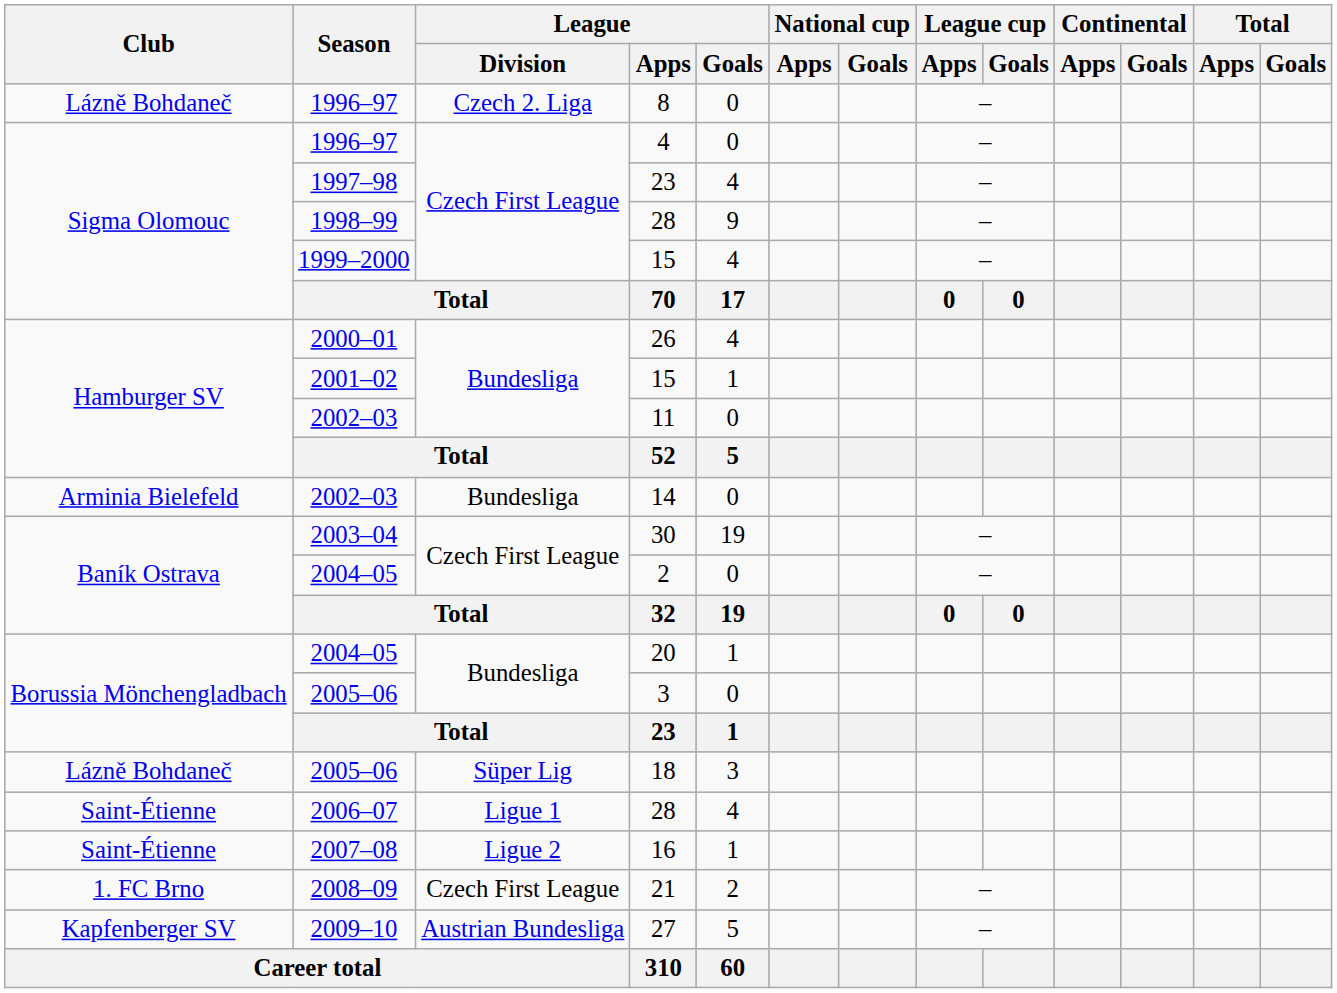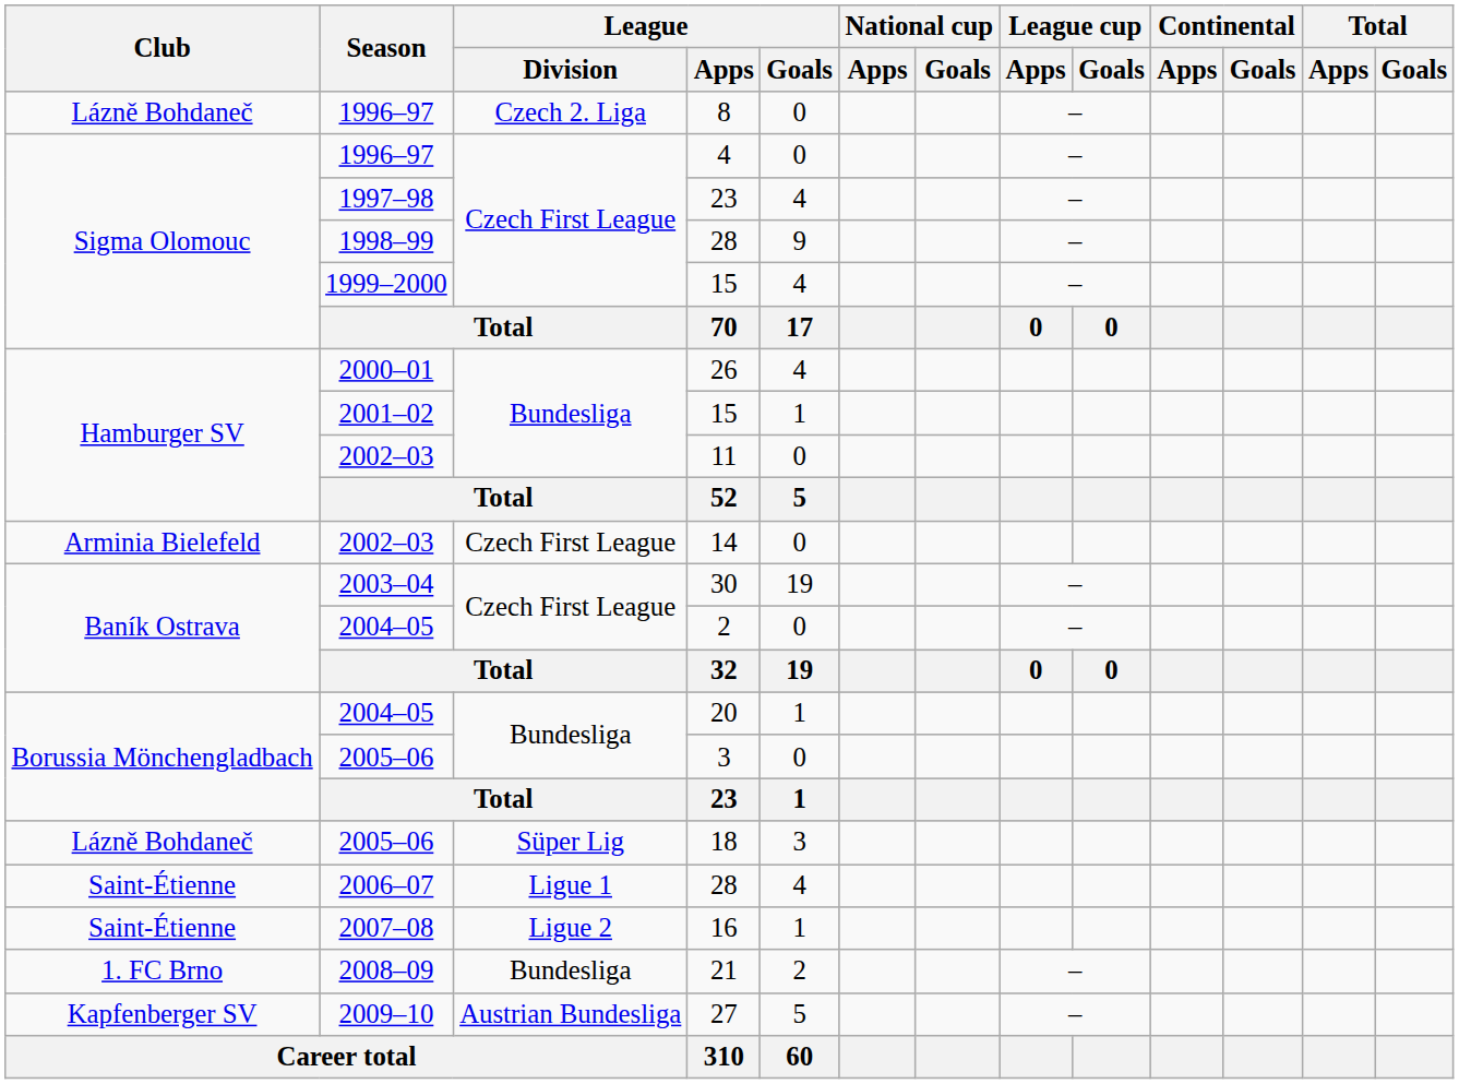14 | League / Division: Bundesliga -> Czech First League
21 | League / Division: Czech First League -> Bundesliga
